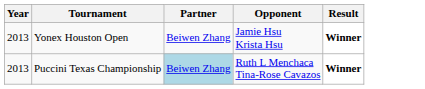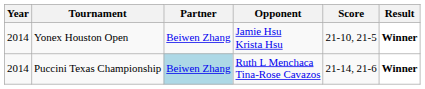+ column: Score | 21-10, 21-5 | 21-14, 21-6
Yonex Houston Open | Year: 2013 -> 2014
Puccini Texas Championship | Year: 2013 -> 2014
